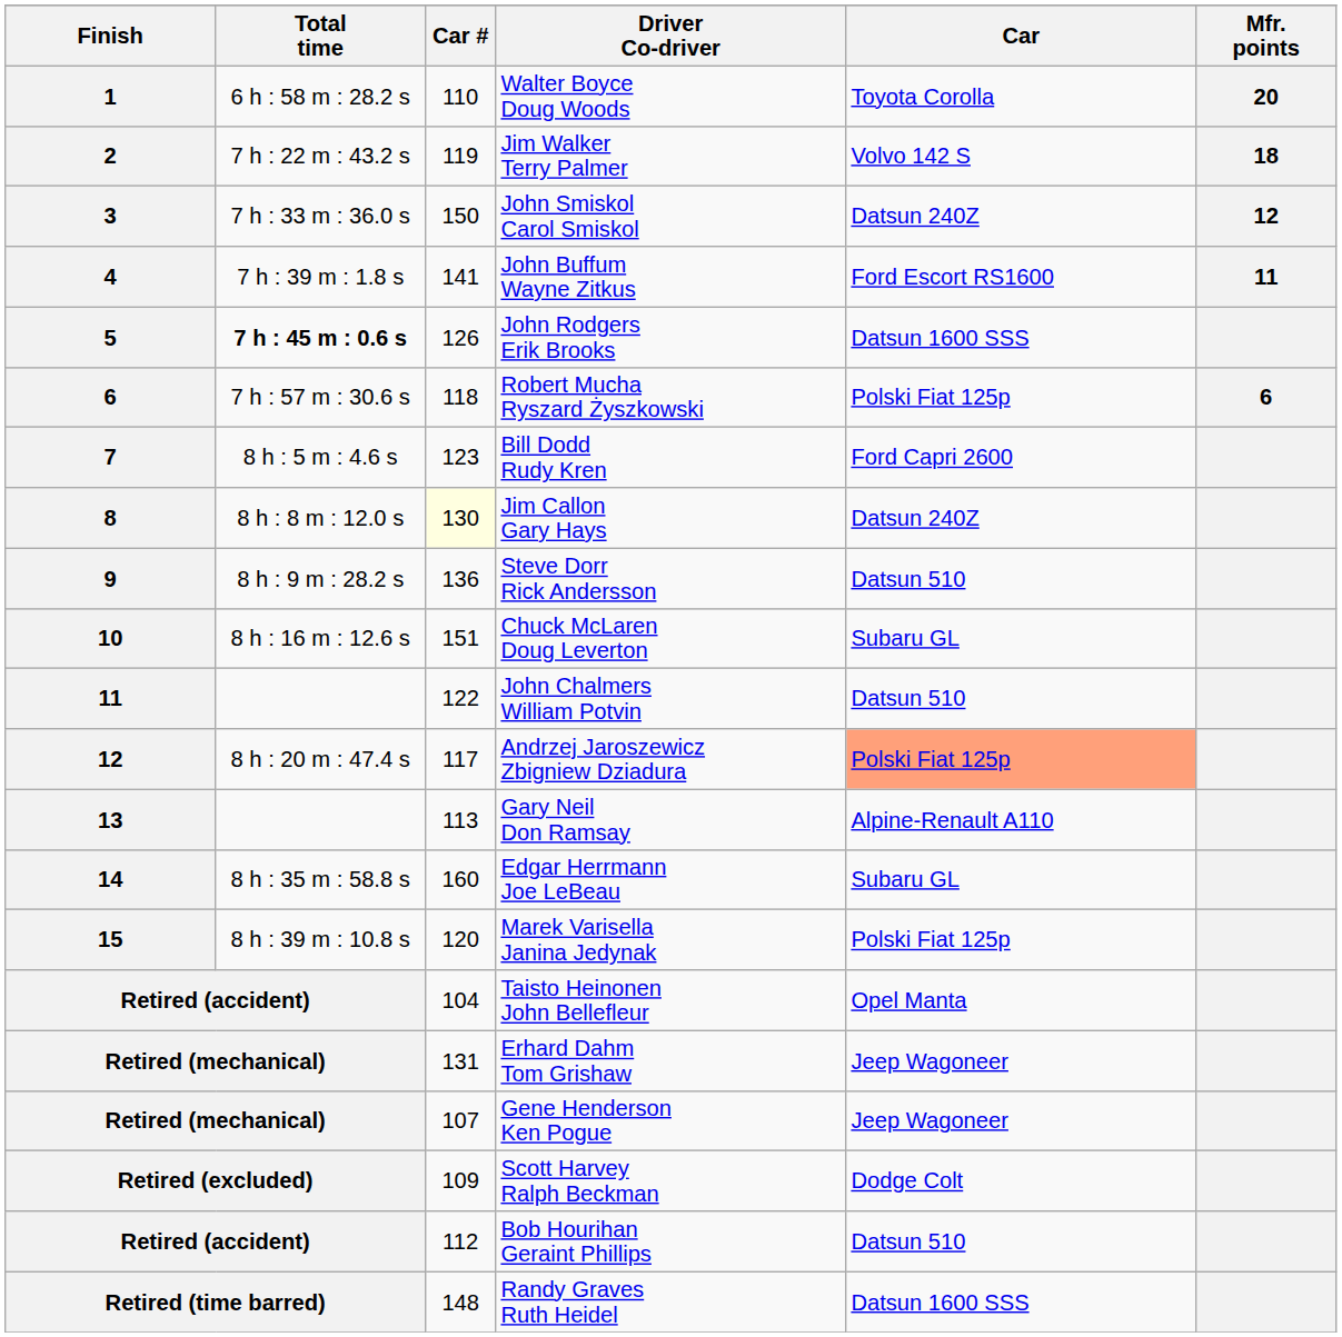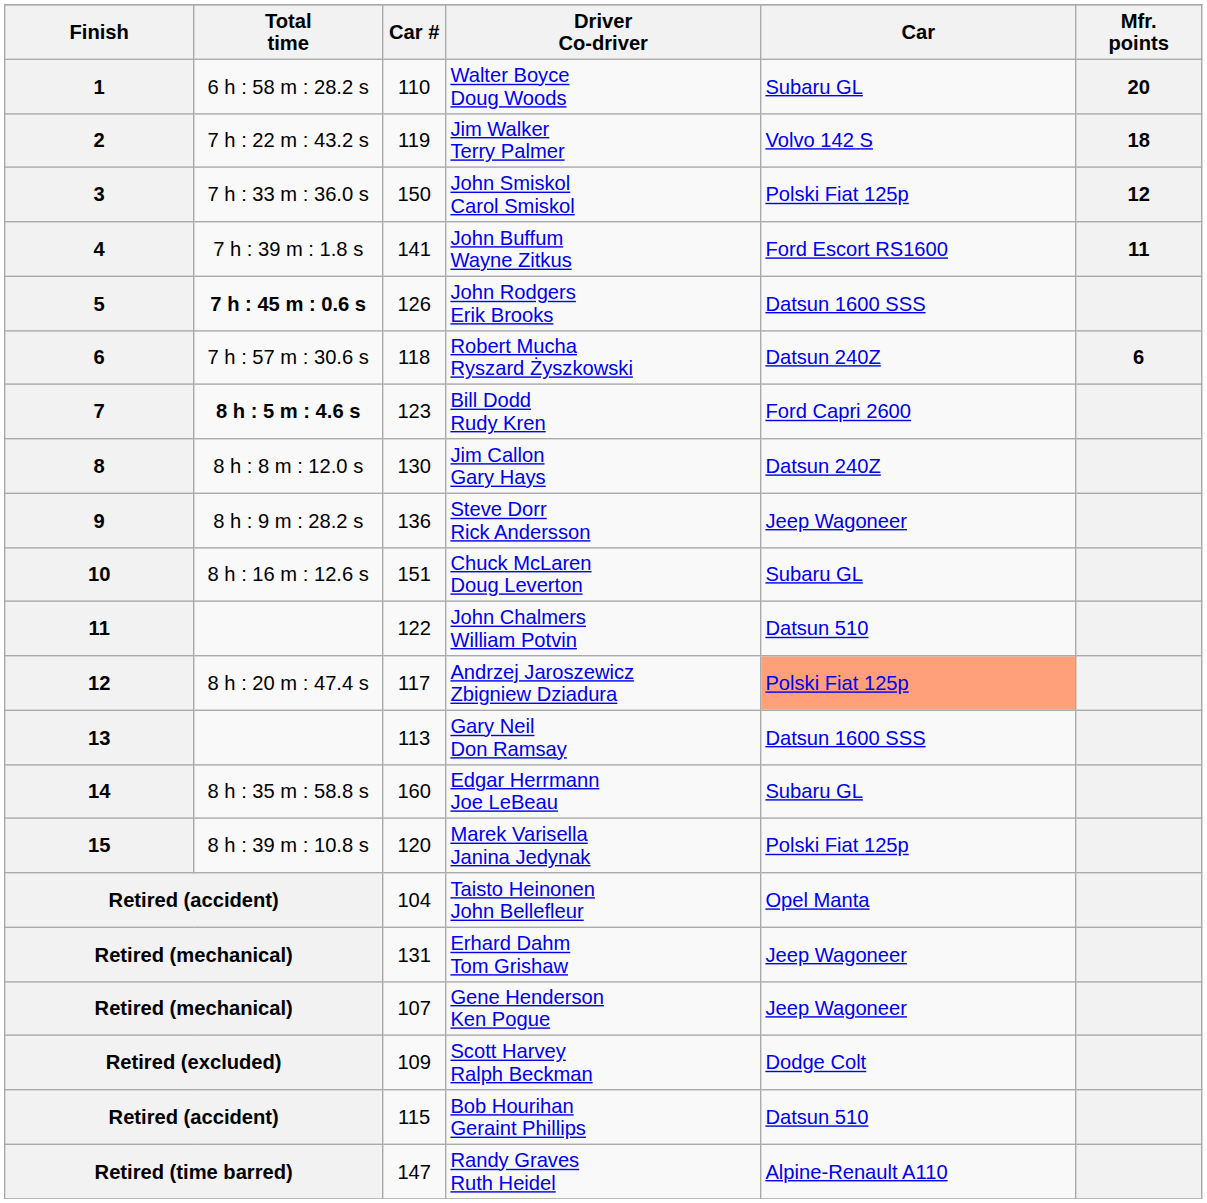Walter Boyce Doug Woods | Car: Toyota Corolla -> Subaru GL
John Smiskol Carol Smiskol | Car: Datsun 240Z -> Polski Fiat 125p
Robert Mucha Ryszard Żyszkowski | Car: Polski Fiat 125p -> Datsun 240Z
Bill Dodd Rudy Kren | Total time: normal -> bold
Jim Callon Gary Hays | Car #: lightyellow background -> no background
Steve Dorr Rick Andersson | Car: Datsun 510 -> Jeep Wagoneer
Gary Neil Don Ramsay | Car: Alpine-Renault A110 -> Datsun 1600 SSS
Bob Hourihan Geraint Phillips | Car #: 112 -> 115
Randy Graves Ruth Heidel | Car #: 148 -> 147
Randy Graves Ruth Heidel | Car: Datsun 1600 SSS -> Alpine-Renault A110
